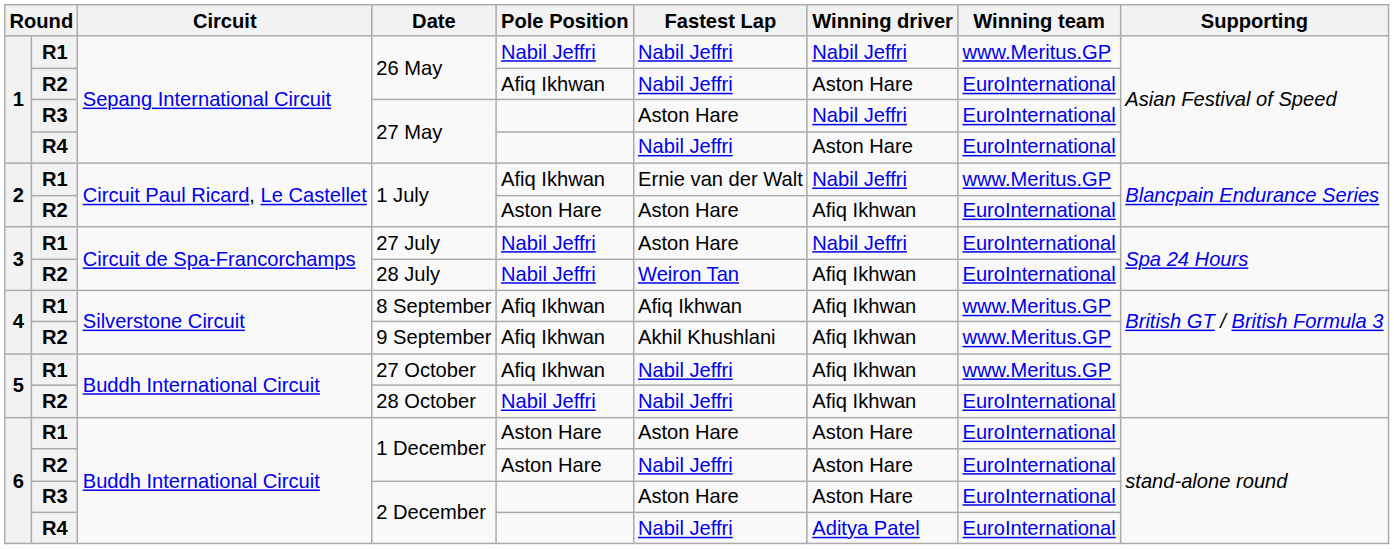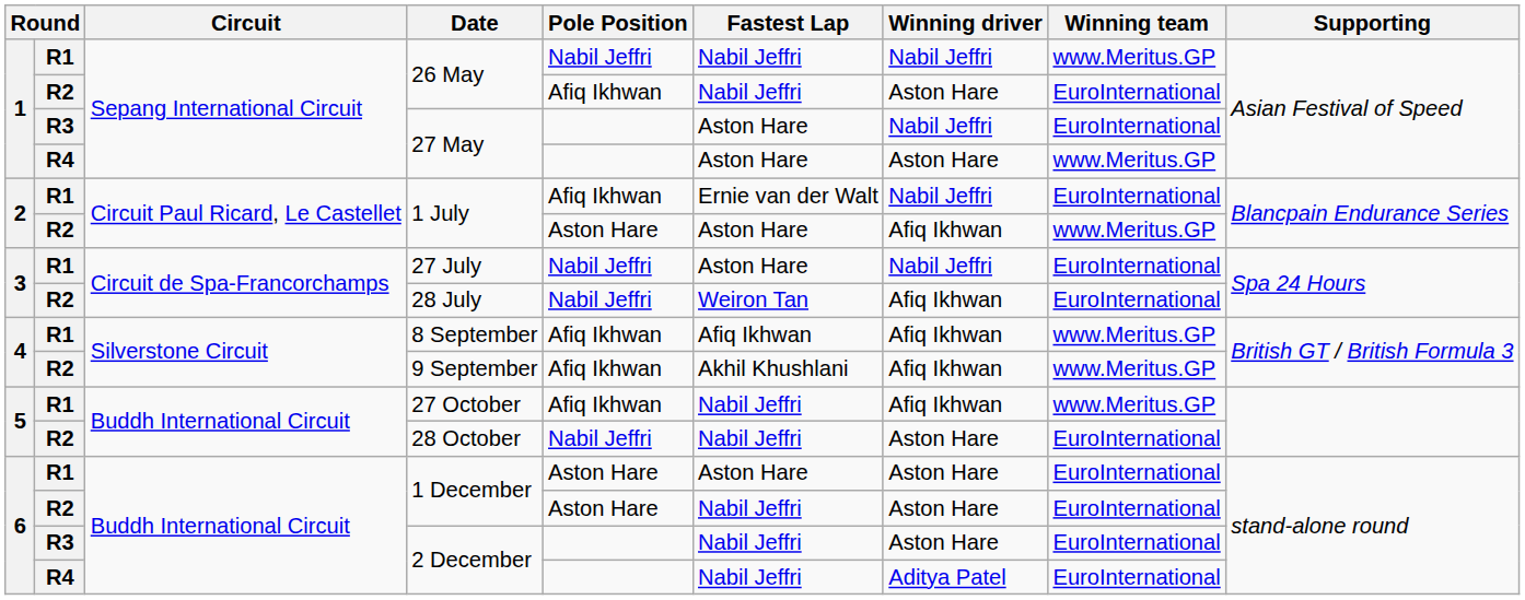R4 / 27 May | Fastest Lap: Nabil Jeffri -> Aston Hare
R4 / 27 May | Winning team: EuroInternational -> www.Meritus.GP
R1 / 1 July | Winning team: www.Meritus.GP -> EuroInternational
R2 / 1 July | Winning team: EuroInternational -> www.Meritus.GP
28 October | Winning driver: Afiq Ikhwan -> Aston Hare
R3 / 2 December | Fastest Lap: Aston Hare -> Nabil Jeffri
